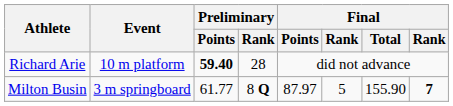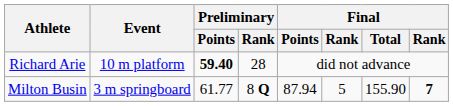Milton Busin | Final / Points: 87.97 -> 87.94
